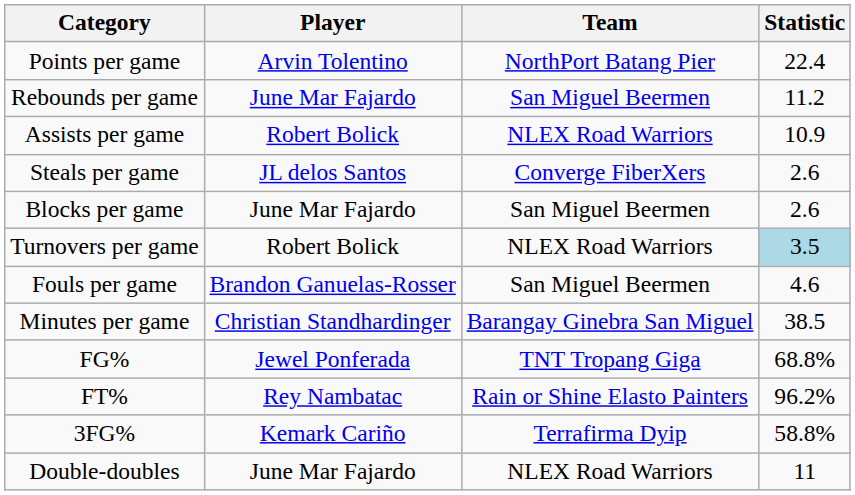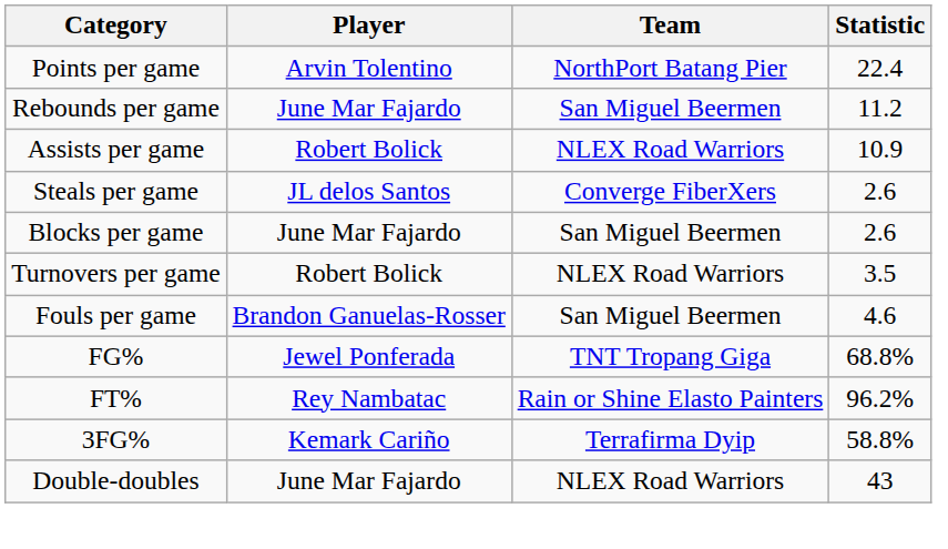Turnovers per game | Statistic: lightblue background -> no background
- row: Minutes per game | Christian Standhardinger | Barangay Ginebra San Miguel | 38.5
Double-doubles | Statistic: 11 -> 43
